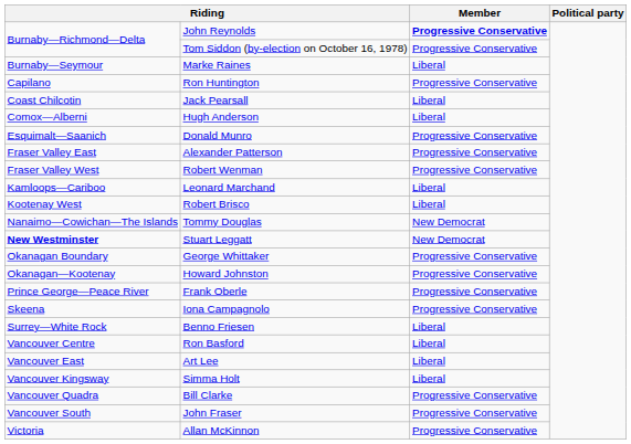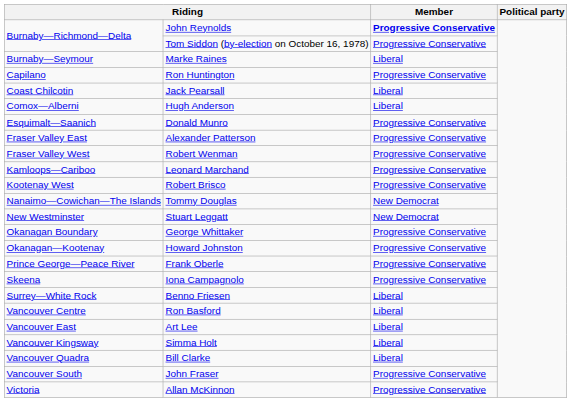Leonard Marchand | Member: Liberal -> Progressive Conservative
Robert Brisco | Member: Liberal -> Progressive Conservative
Stuart Leggatt | column 1: bold -> normal
Bill Clarke | Member: Progressive Conservative -> Liberal
